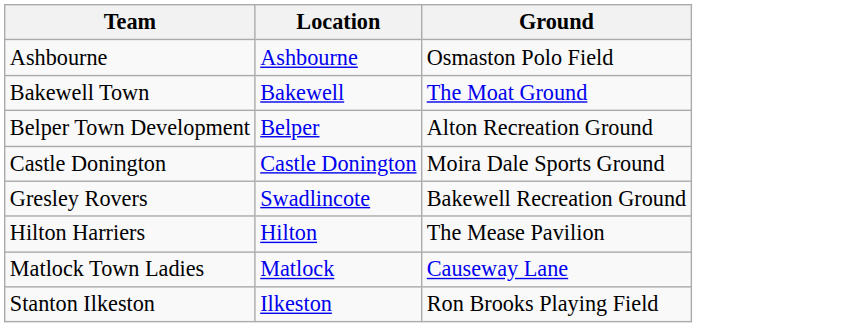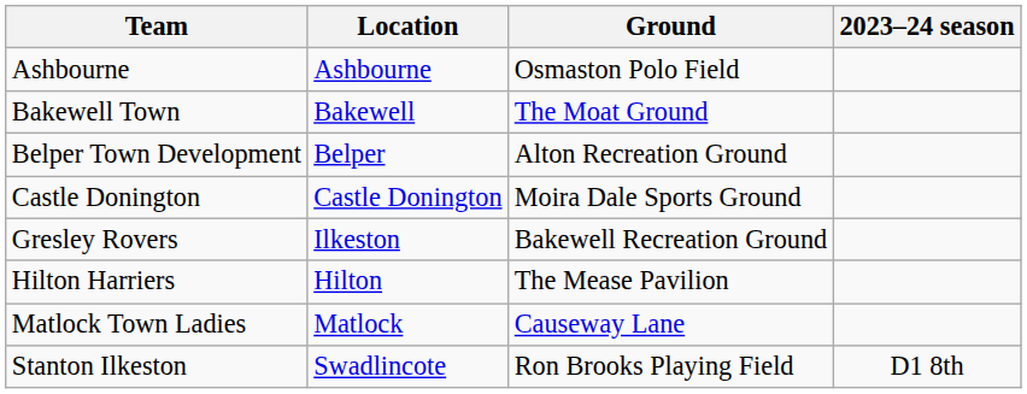+ column: 2023–24 season | D1 8th
Gresley Rovers | Location: Swadlincote -> Ilkeston
Stanton Ilkeston | Location: Ilkeston -> Swadlincote
